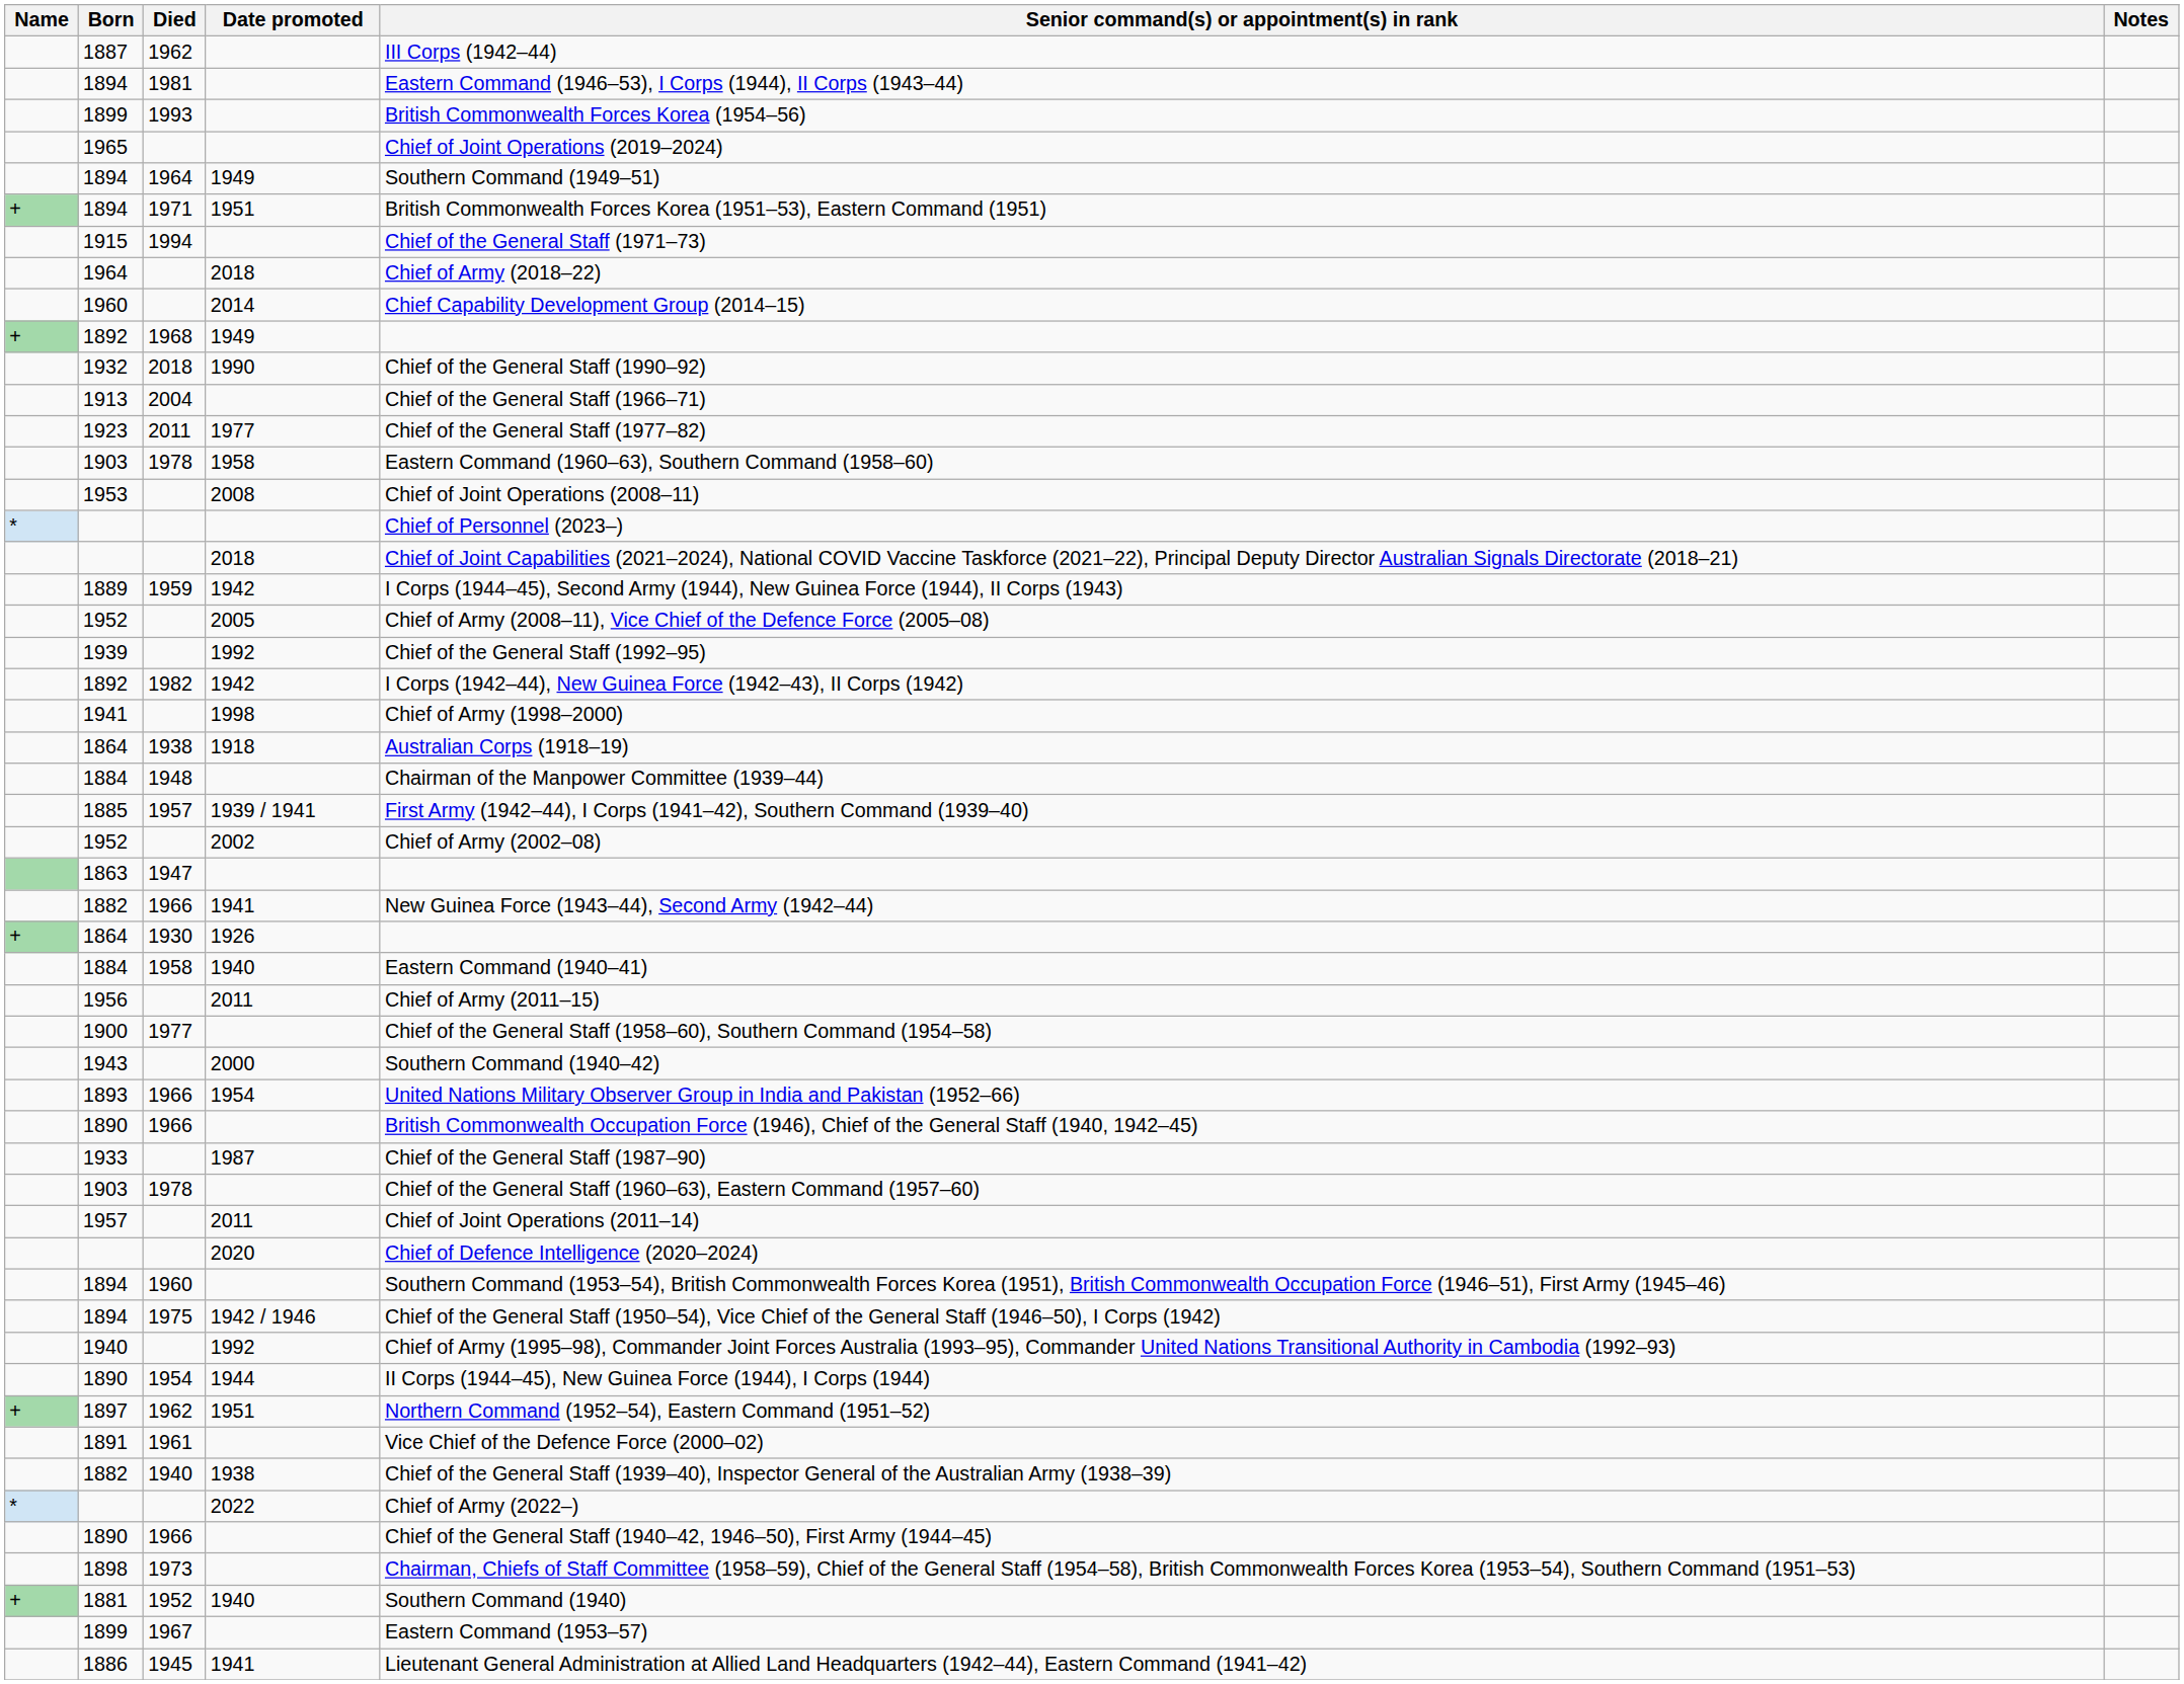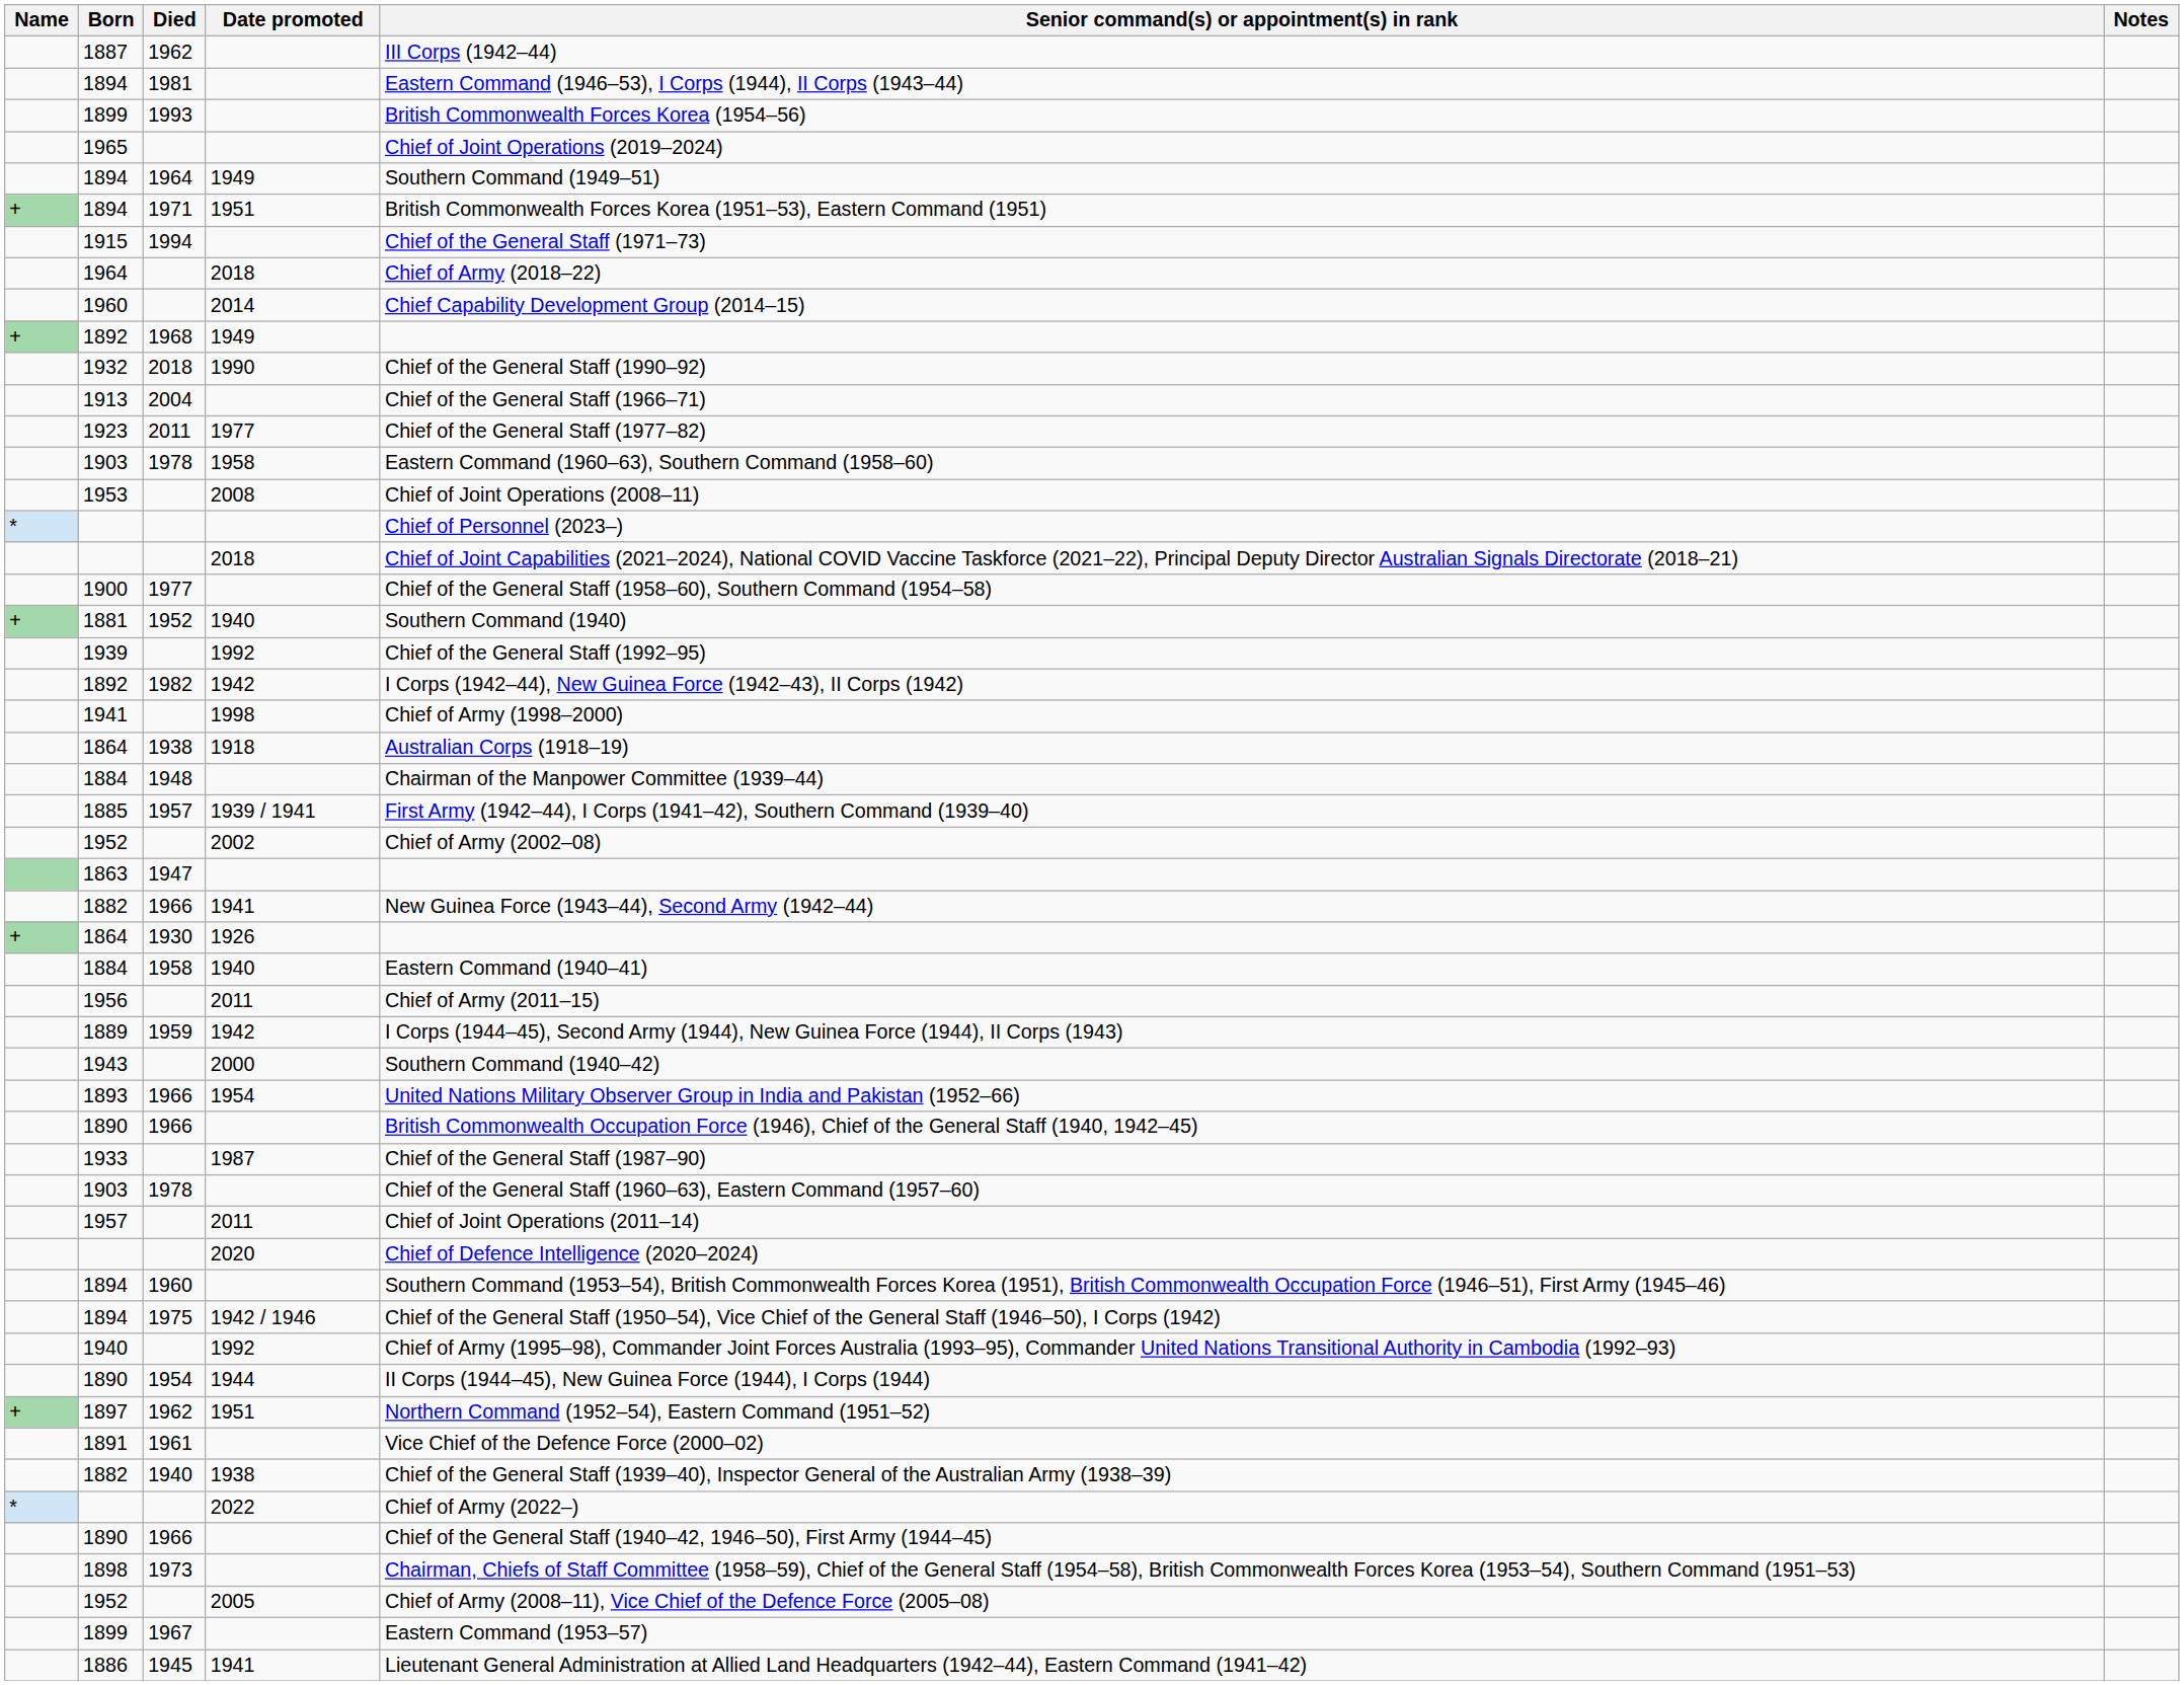rows swapped: 1900 <-> 1889
rows swapped: 1952 / 2005 <-> 1881
